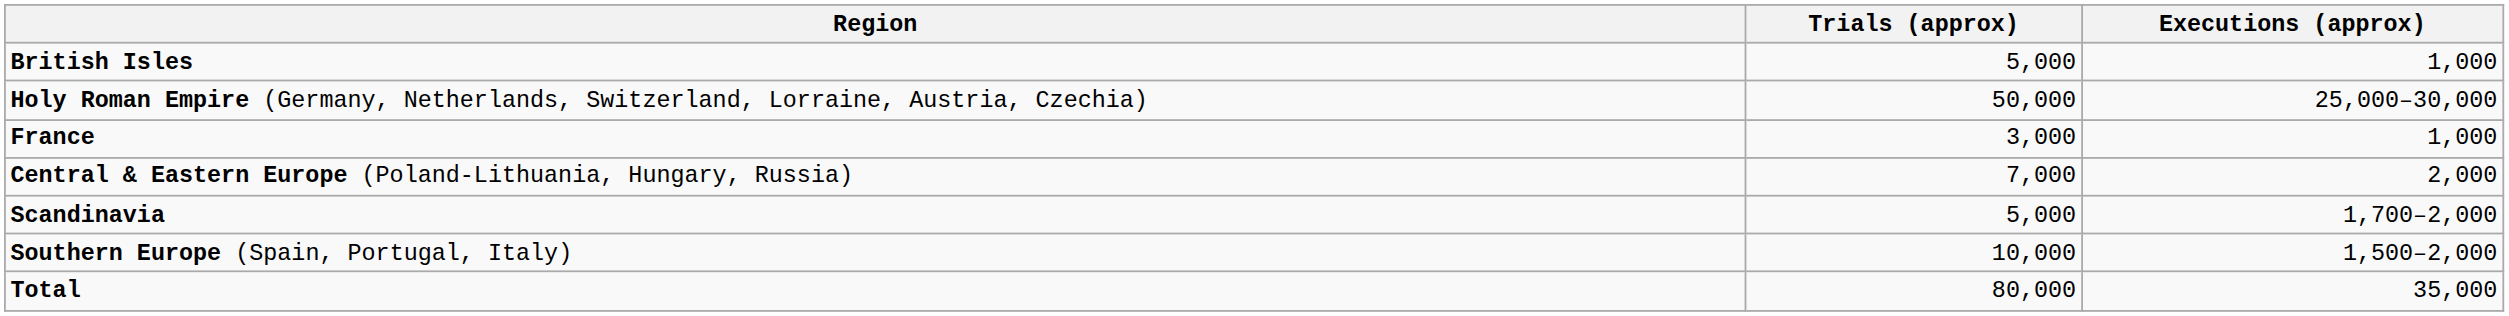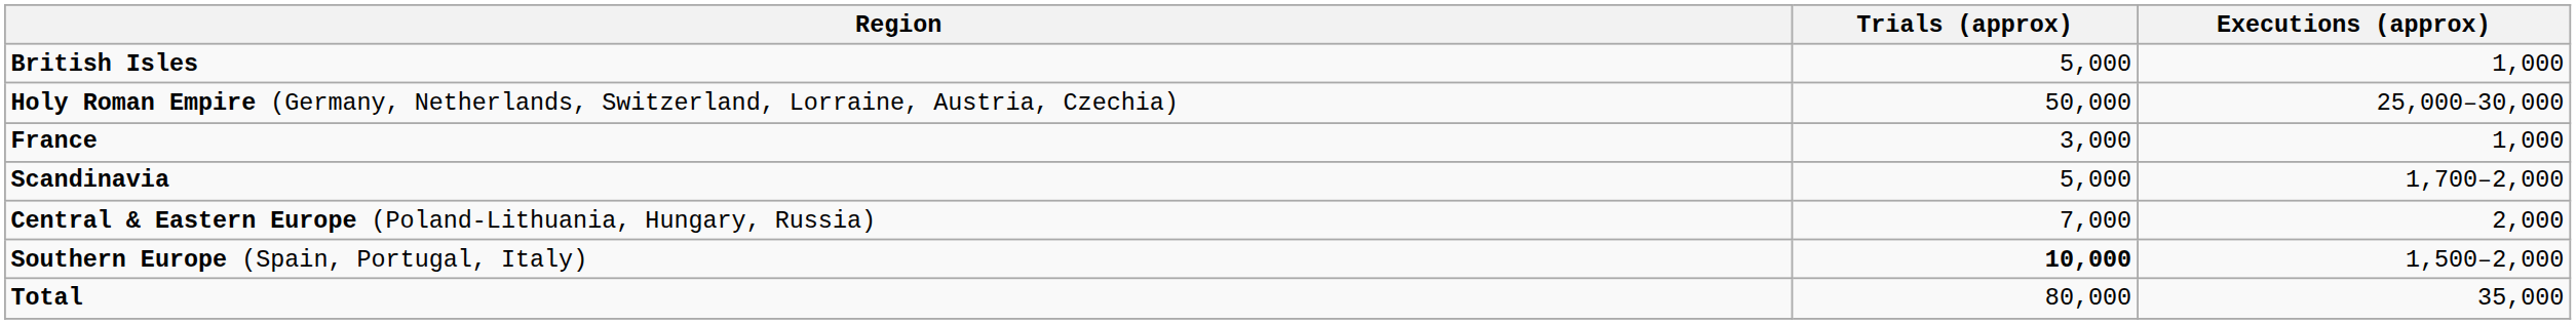rows swapped: Scandinavia <-> Central & Eastern Europe (Poland-Lithuania, Hungary, Russia)
Southern Europe (Spain, Portugal, Italy) | Trials (approx): normal -> bold
